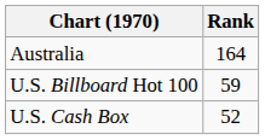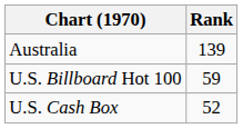Australia | Rank: 164 -> 139
